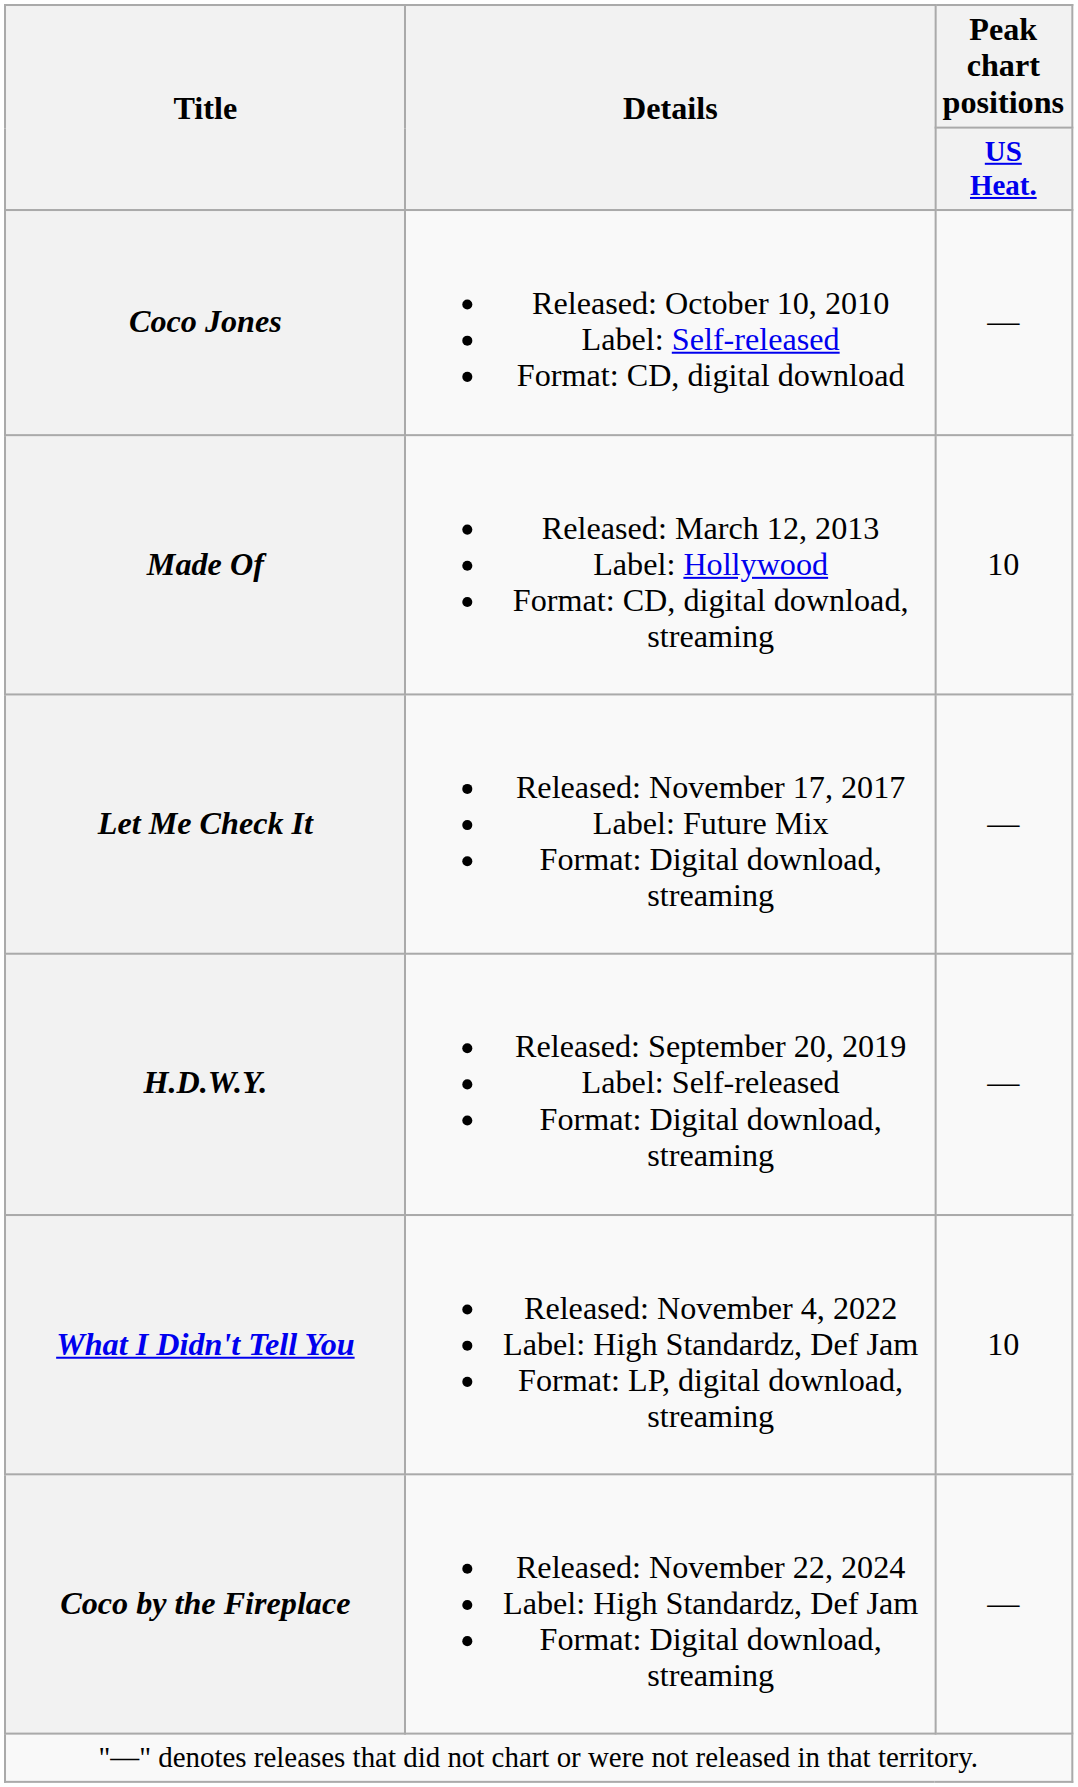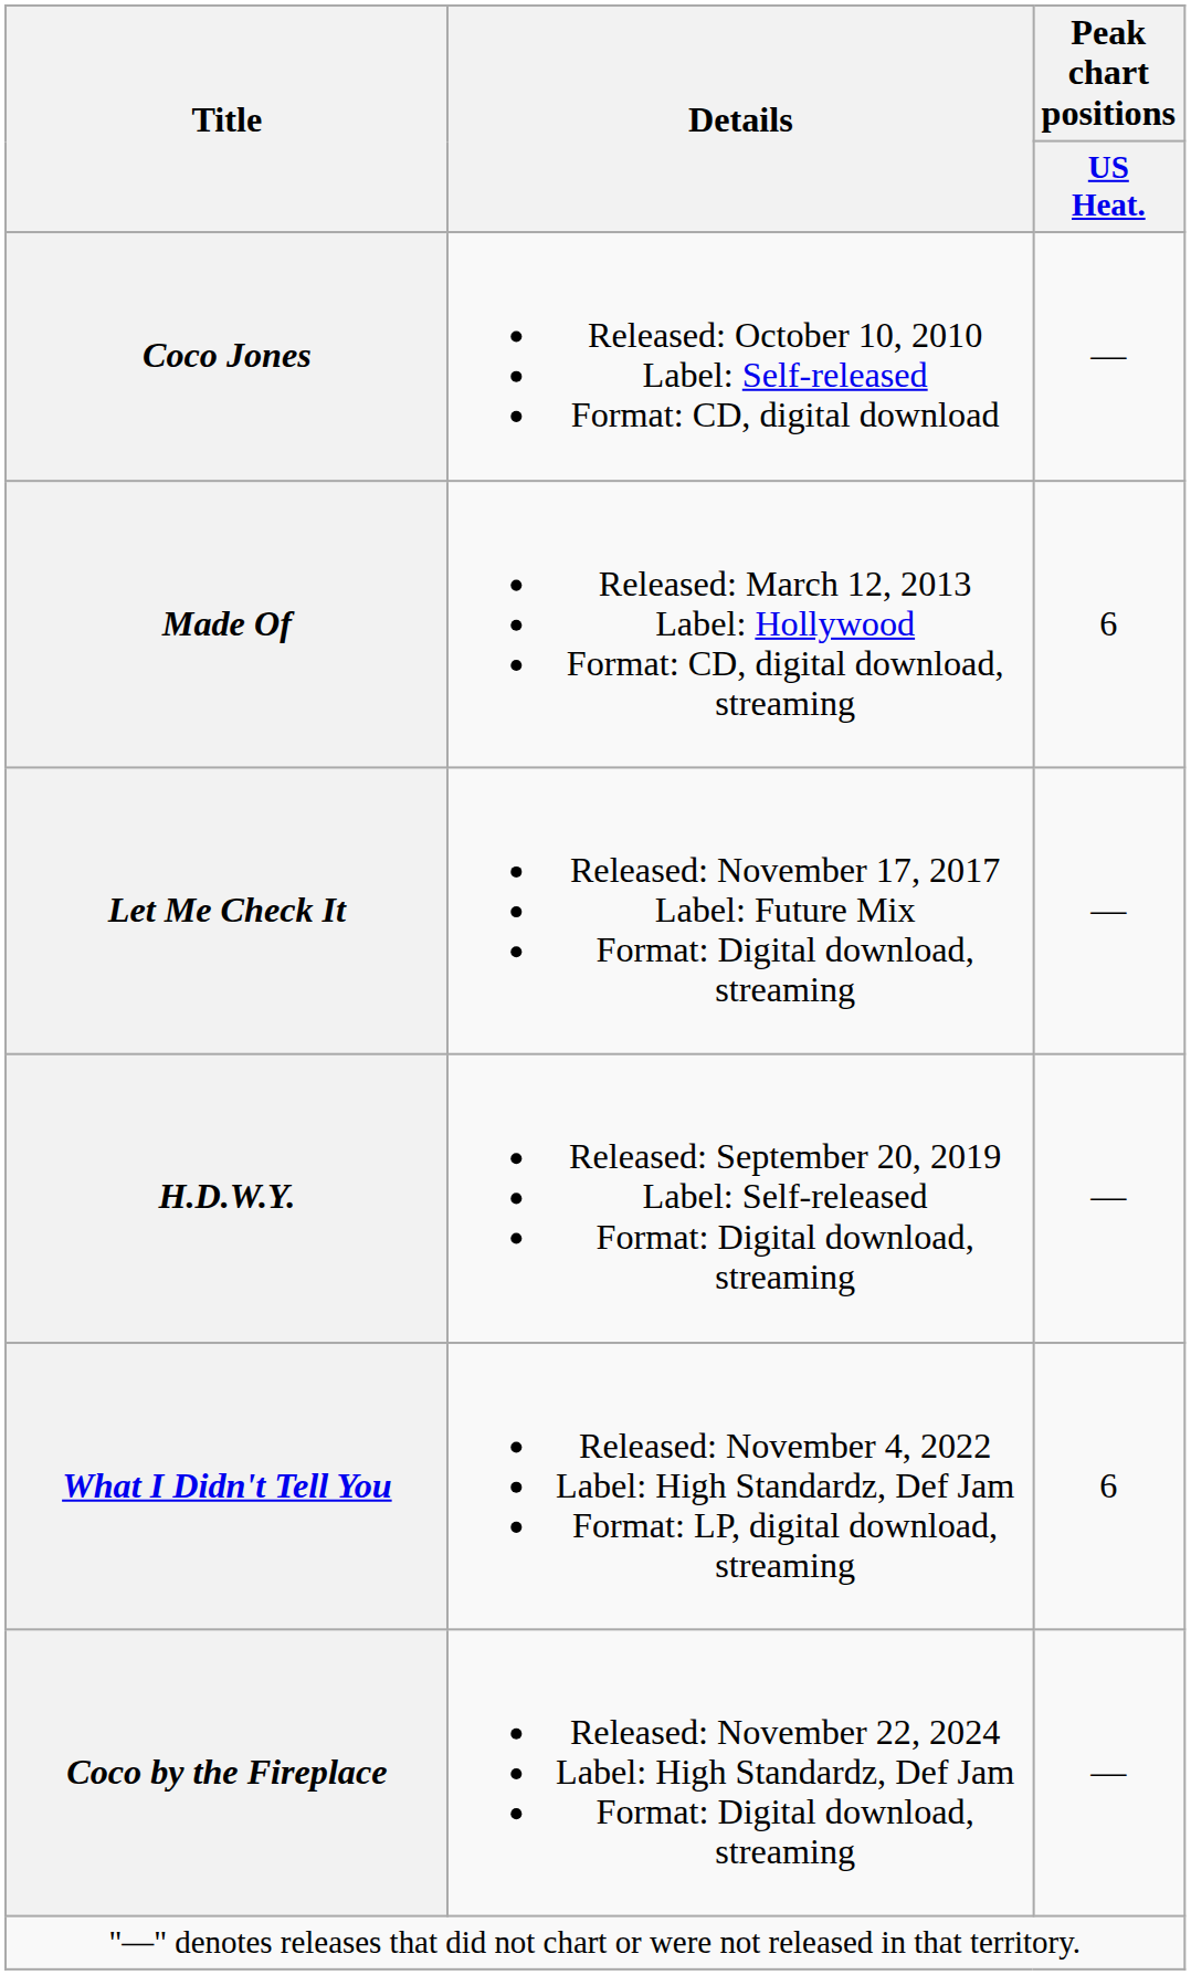Made Of | Peak chart positions / US Heat.: 10 -> 6
What I Didn't Tell You | Peak chart positions / US Heat.: 10 -> 6
